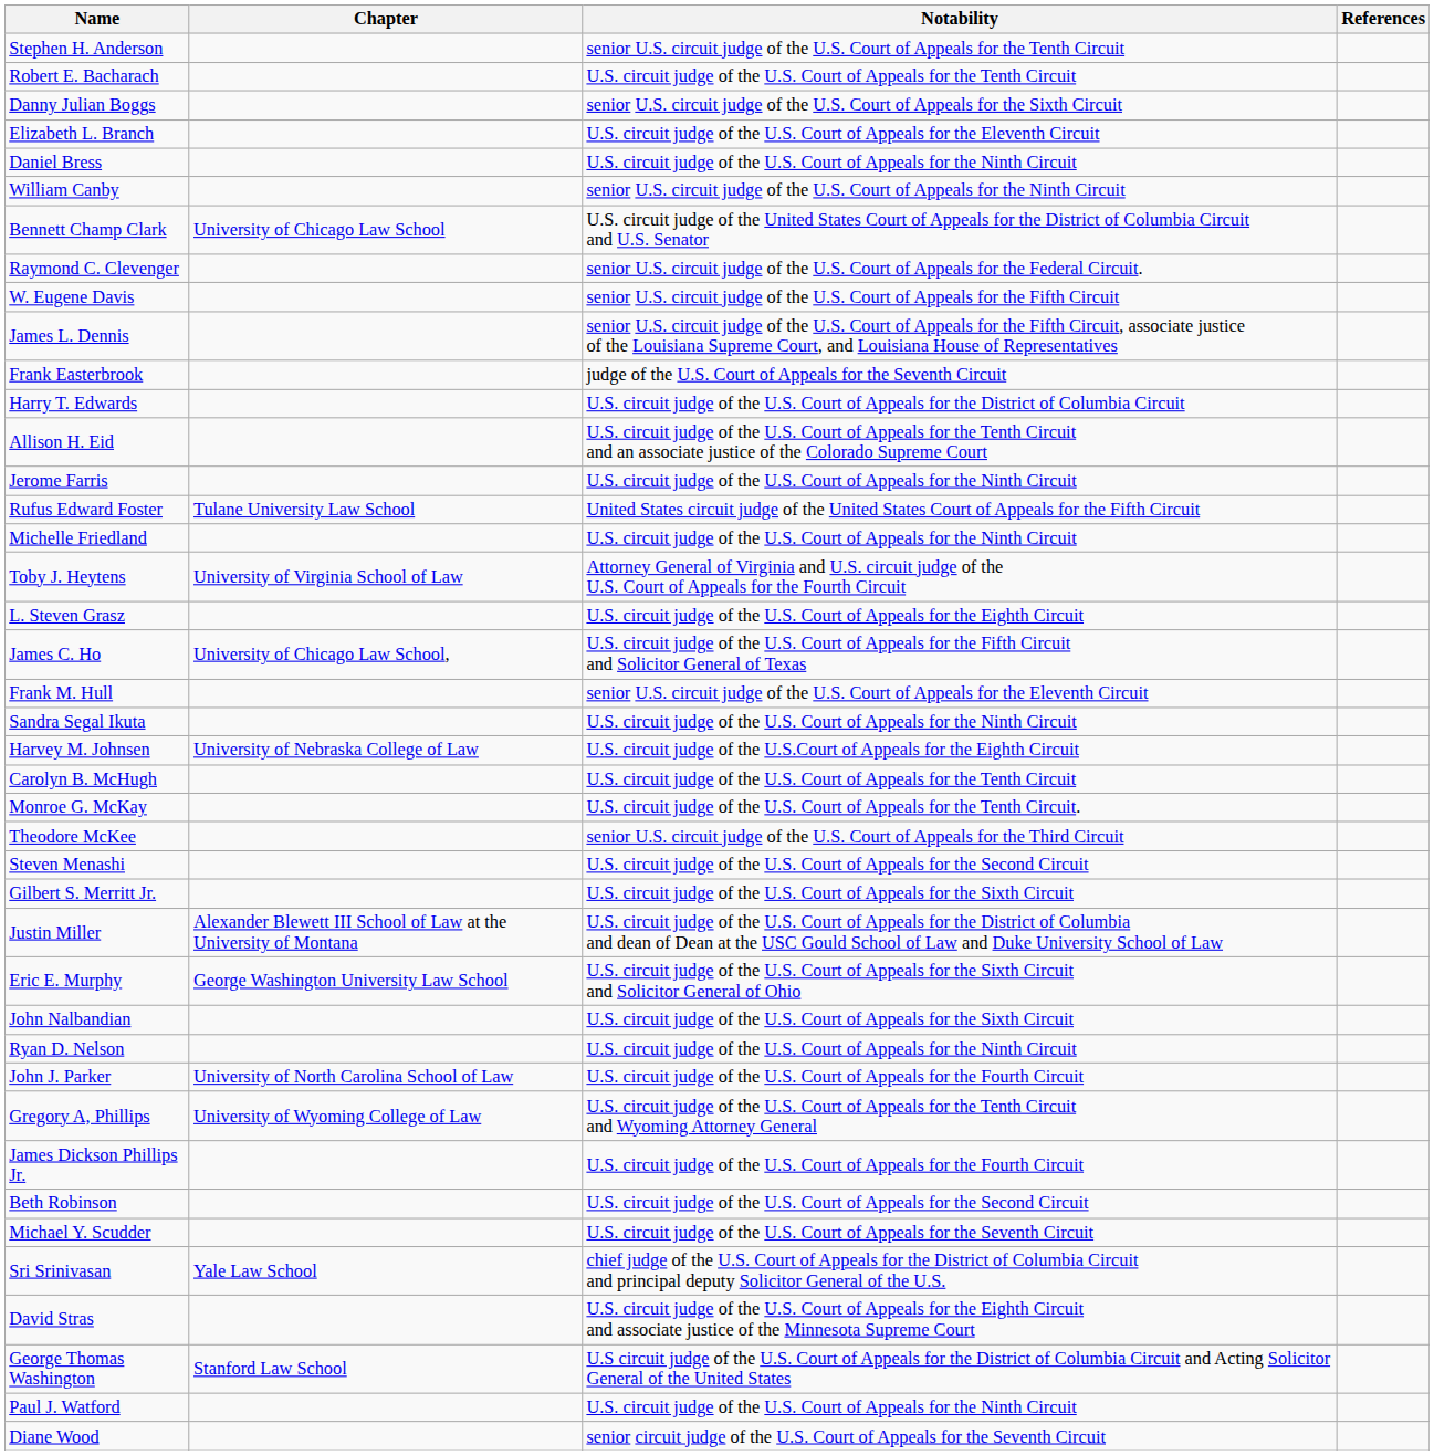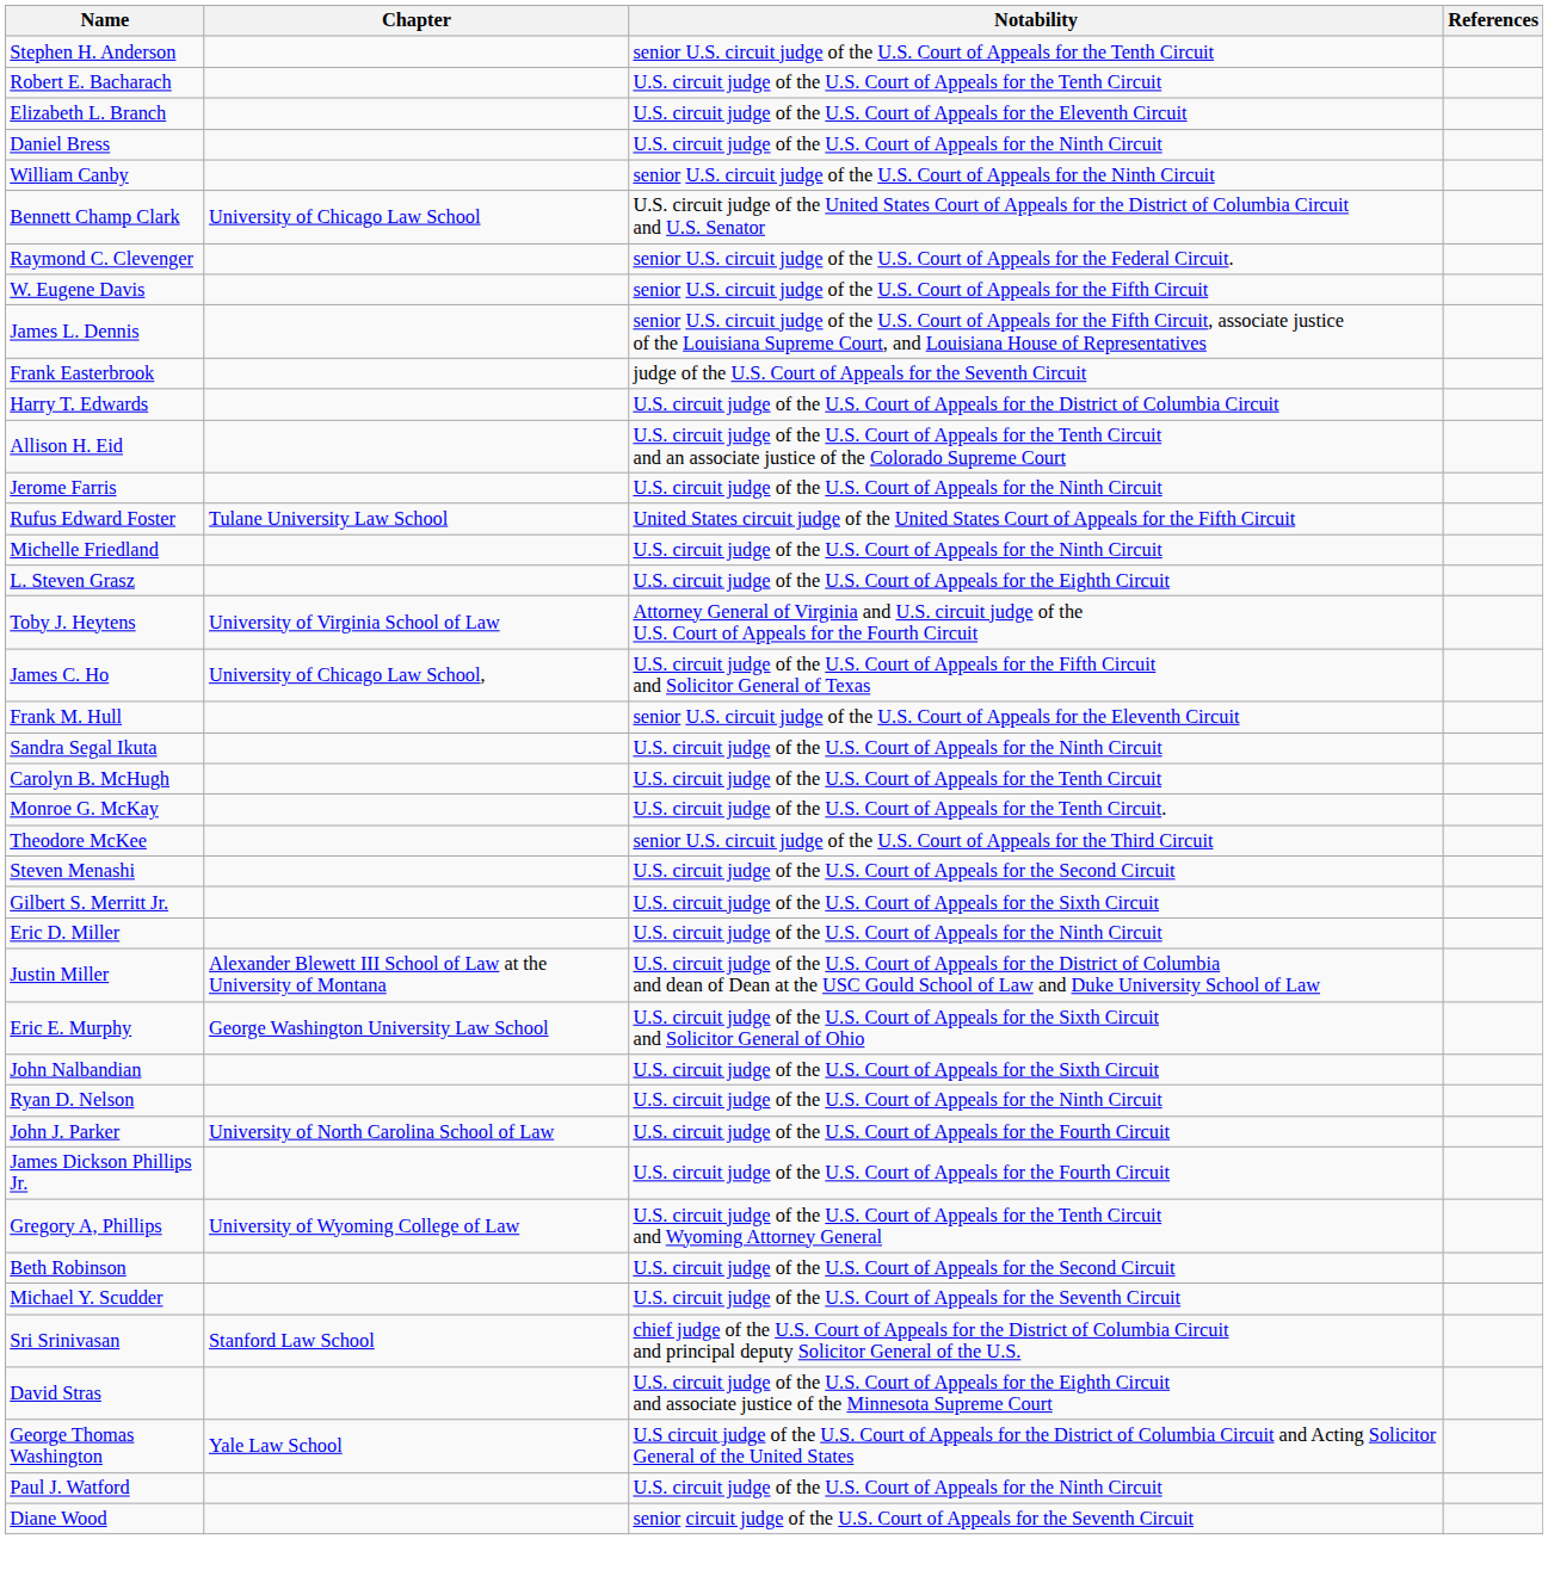- row: Danny Julian Boggs | senior U.S. circuit judge of the U.S. Court of Appeals for the Sixth Circuit
rows swapped: L. Steven Grasz <-> Toby J. Heytens
- row: Harvey M. Johnsen | University of Nebraska College of Law | U.S. circuit judge of the U.S.Court of Appeals for the Eighth Circuit
+ row: Eric D. Miller | U.S. circuit judge of the U.S. Court of Appeals for the Ninth Circuit
rows swapped: Gregory A, Phillips <-> James Dickson Phillips Jr.
Sri Srinivasan | Chapter: Yale Law School -> Stanford Law School
George Thomas Washington | Chapter: Stanford Law School -> Yale Law School
